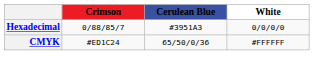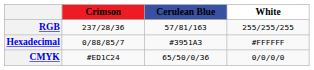+ row: RGB | 237/28/36 | 57/81/163 | 255/255/255
Hexadecimal | White: 0/0/0/0 -> #FFFFFF
CMYK | White: #FFFFFF -> 0/0/0/0
